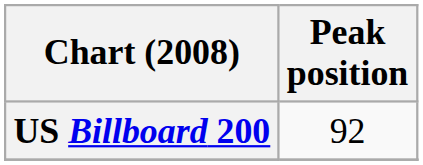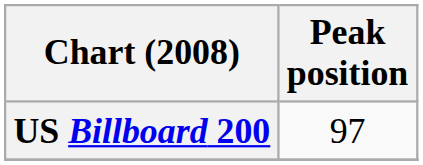US Billboard 200 | Peak position: 92 -> 97
